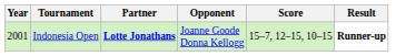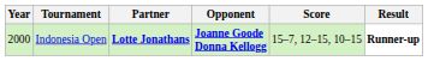Indonesia Open | Year: 2001 -> 2000
Indonesia Open | Opponent: normal -> bold
